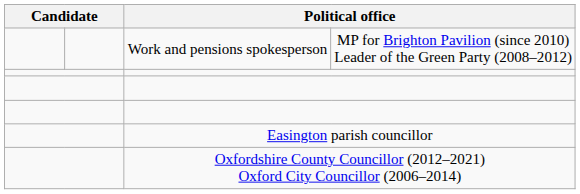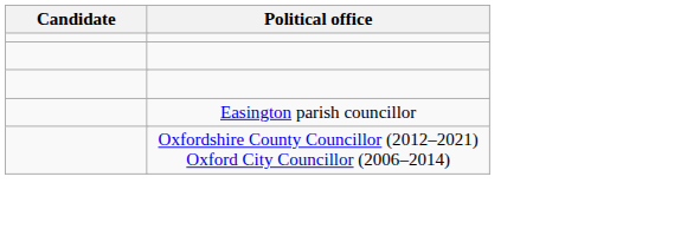- row: Work and pensions spokesperson | MP for Brighton Pavilion (since 2010) Leader of the Green Party (2008–2012)
